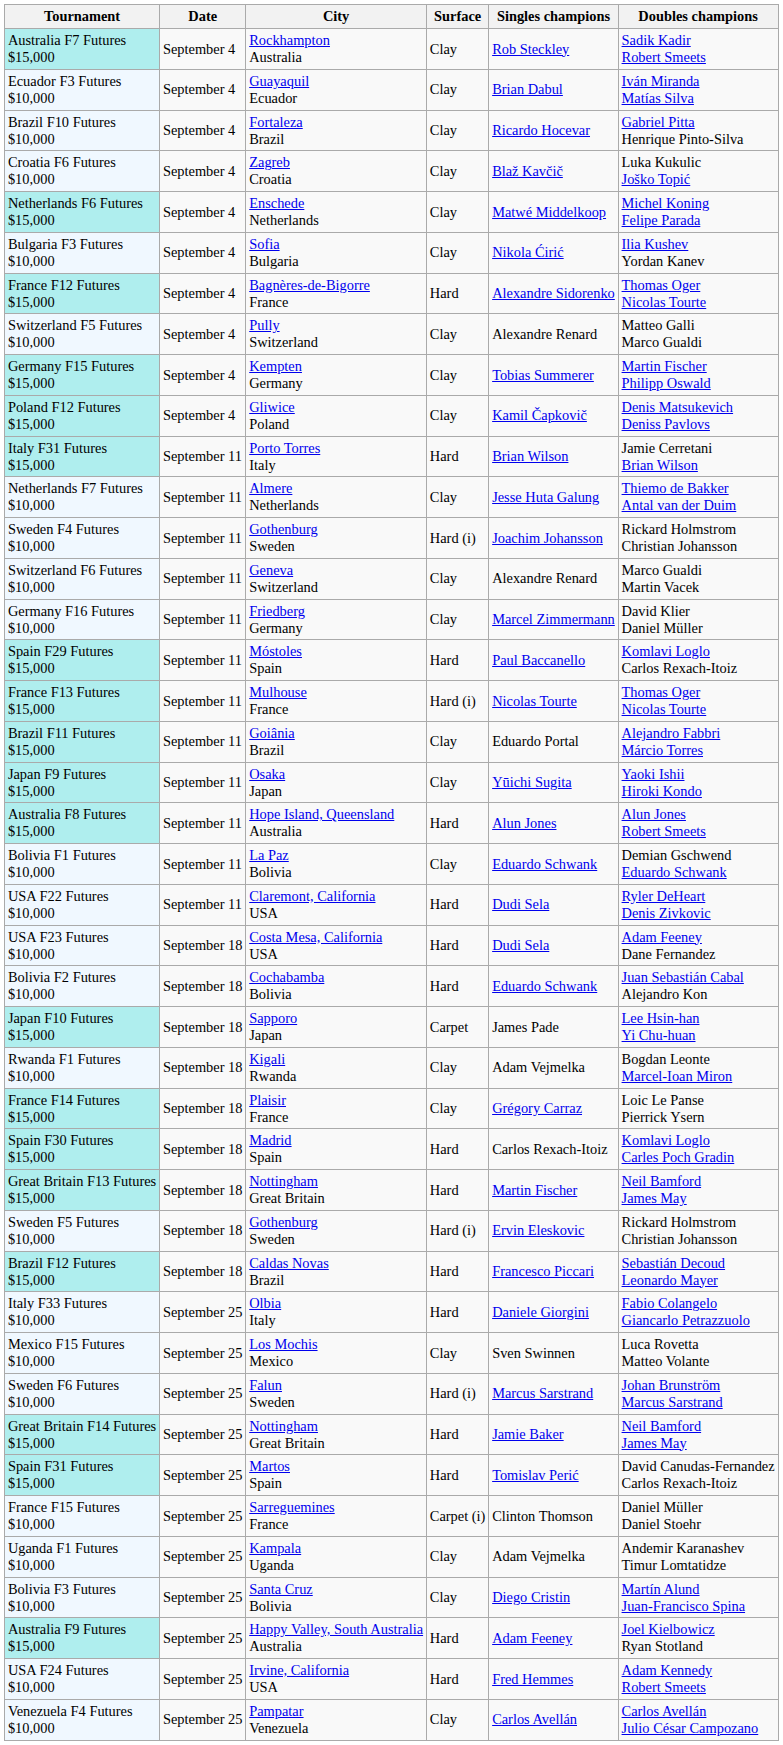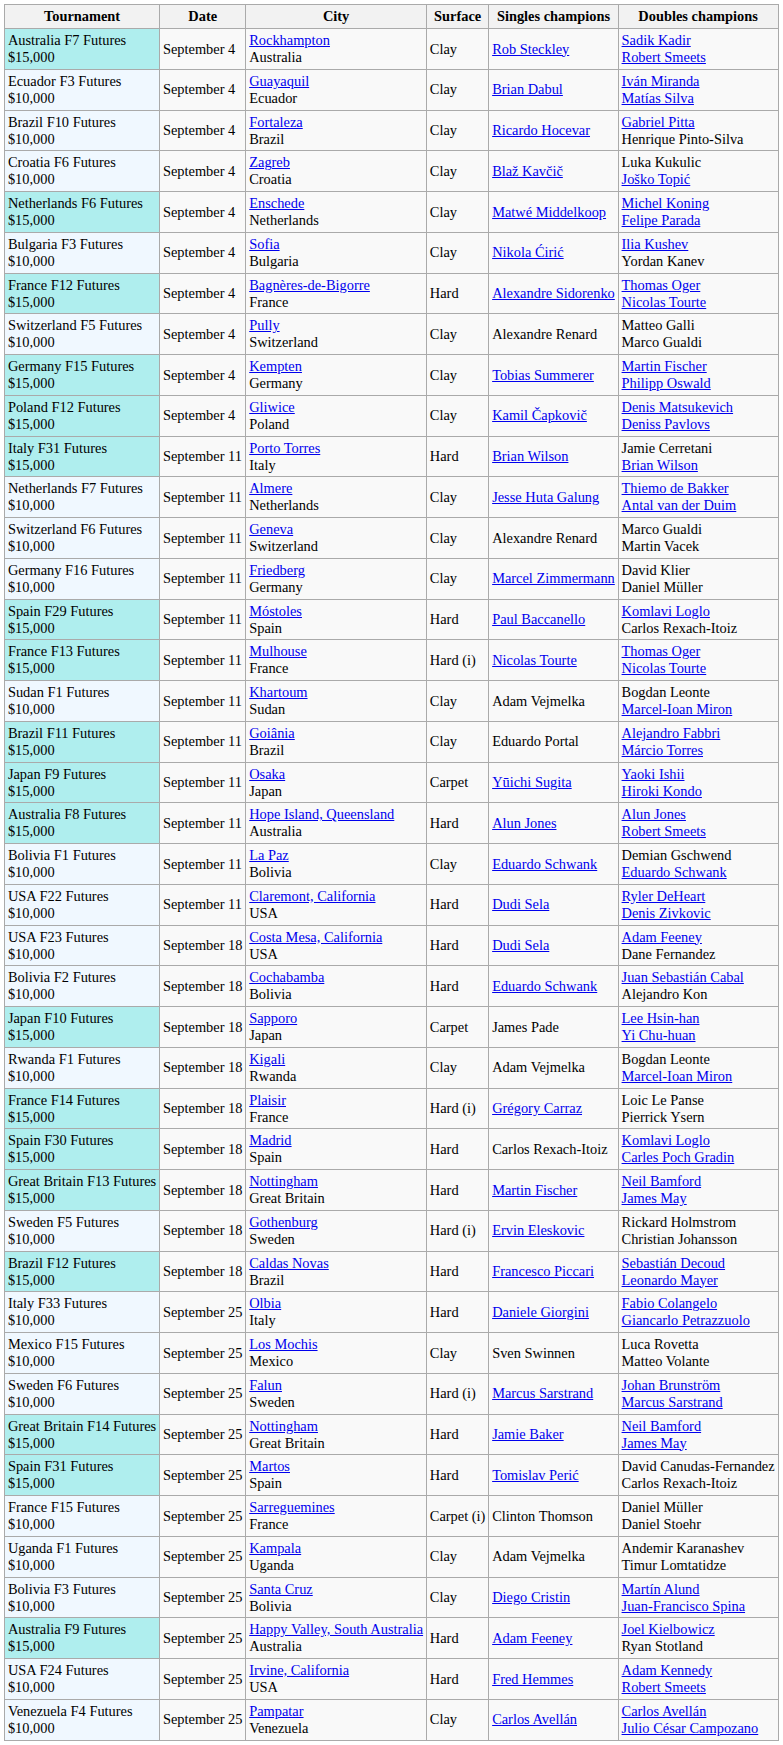- row: Sweden F4 Futures $10,000 | September 11 | Gothenburg Sweden | Hard (i) | Joachim Johansson | Rickard Holmstrom Christian Johansson
+ row: Sudan F1 Futures $10,000 | September 11 | Khartoum Sudan | Clay | Adam Vejmelka | Bogdan Leonte Marcel-Ioan Miron
Japan F9 Futures $15,000 | Surface: Clay -> Carpet
France F14 Futures $15,000 | Surface: Clay -> Hard (i)
